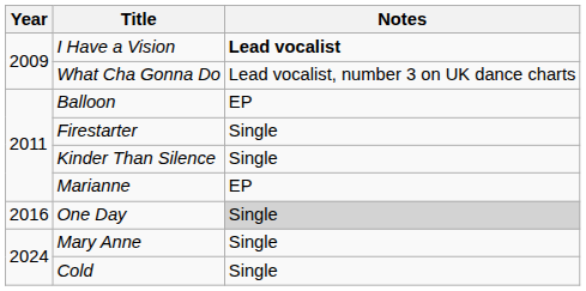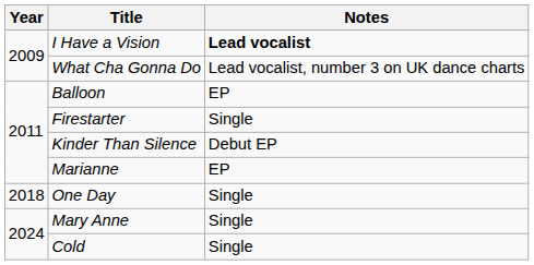Kinder Than Silence | Notes: Single -> Debut EP
One Day | Year: 2016 -> 2018
One Day | Notes: lightgrey background -> no background
